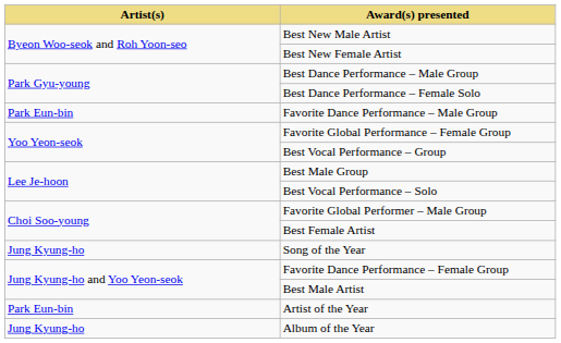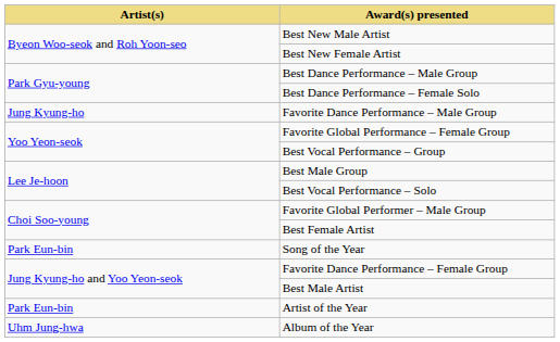Favorite Dance Performance – Male Group | Artist(s): Park Eun-bin -> Jung Kyung-ho
Song of the Year | Artist(s): Jung Kyung-ho -> Park Eun-bin
Album of the Year | Artist(s): Jung Kyung-ho -> Uhm Jung-hwa
